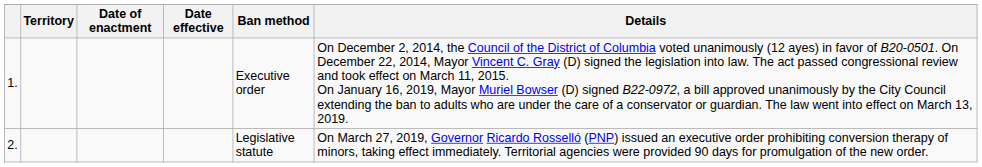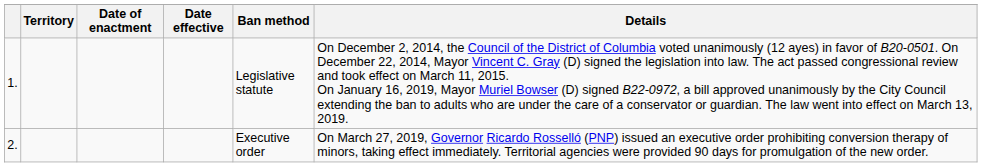1. | Ban method: Executive order -> Legislative statute
2. | Ban method: Legislative statute -> Executive order
